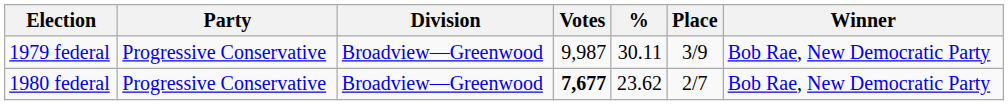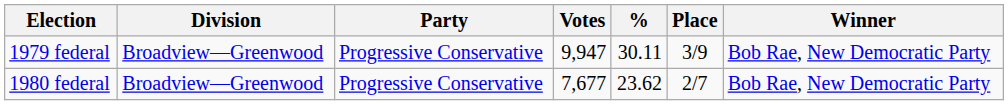columns swapped: Division <-> Party
1979 federal | Votes: 9,987 -> 9,947
1980 federal | Votes: bold -> normal
